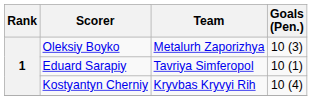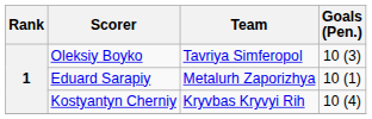Oleksiy Boyko | Team: Metalurh Zaporizhya -> Tavriya Simferopol
Eduard Sarapiy | Team: Tavriya Simferopol -> Metalurh Zaporizhya
